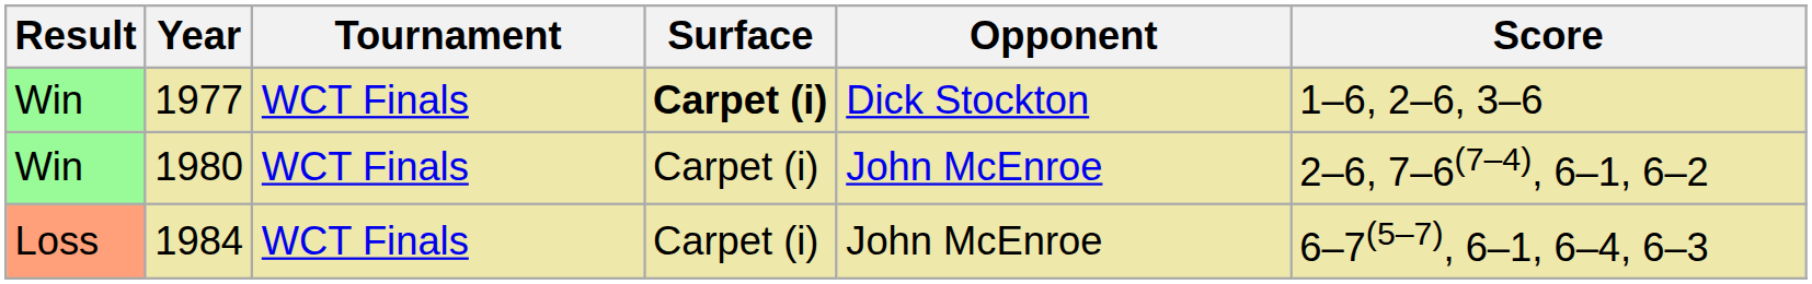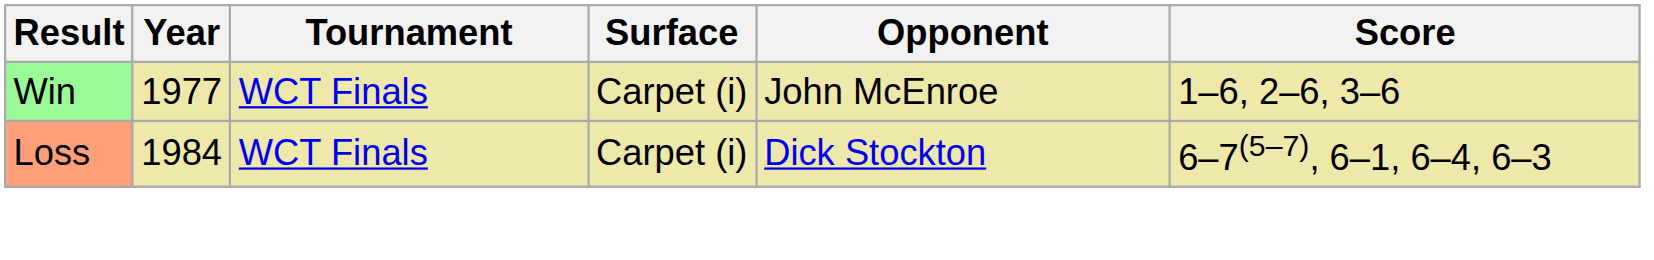1977 | Surface: bold -> normal
1977 | Opponent: Dick Stockton -> John McEnroe
- row: Win | 1980 | WCT Finals | Carpet (i) | John McEnroe | 2–6, 7–6(7–4), 6–1, 6–2
1984 | Opponent: John McEnroe -> Dick Stockton
